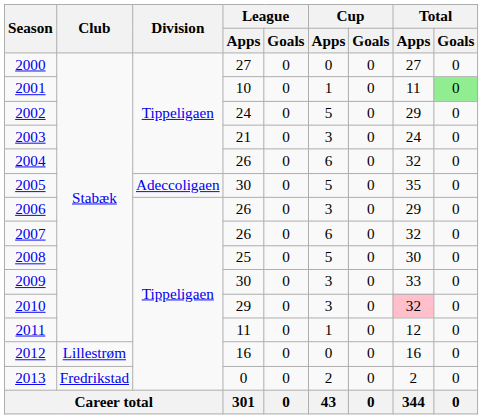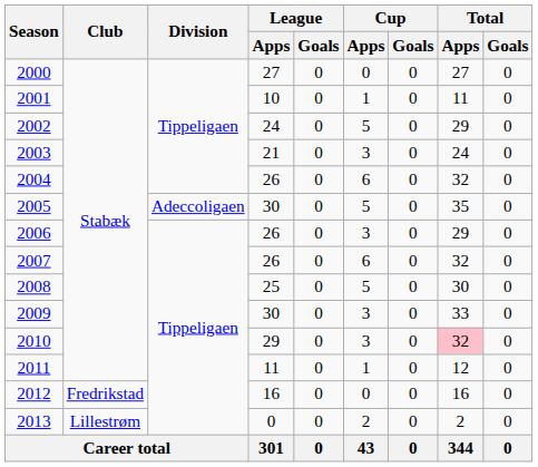2001 | Total / Goals: lightgreen background -> no background
2012 | Club: Lillestrøm -> Fredrikstad
2013 | Club: Fredrikstad -> Lillestrøm
